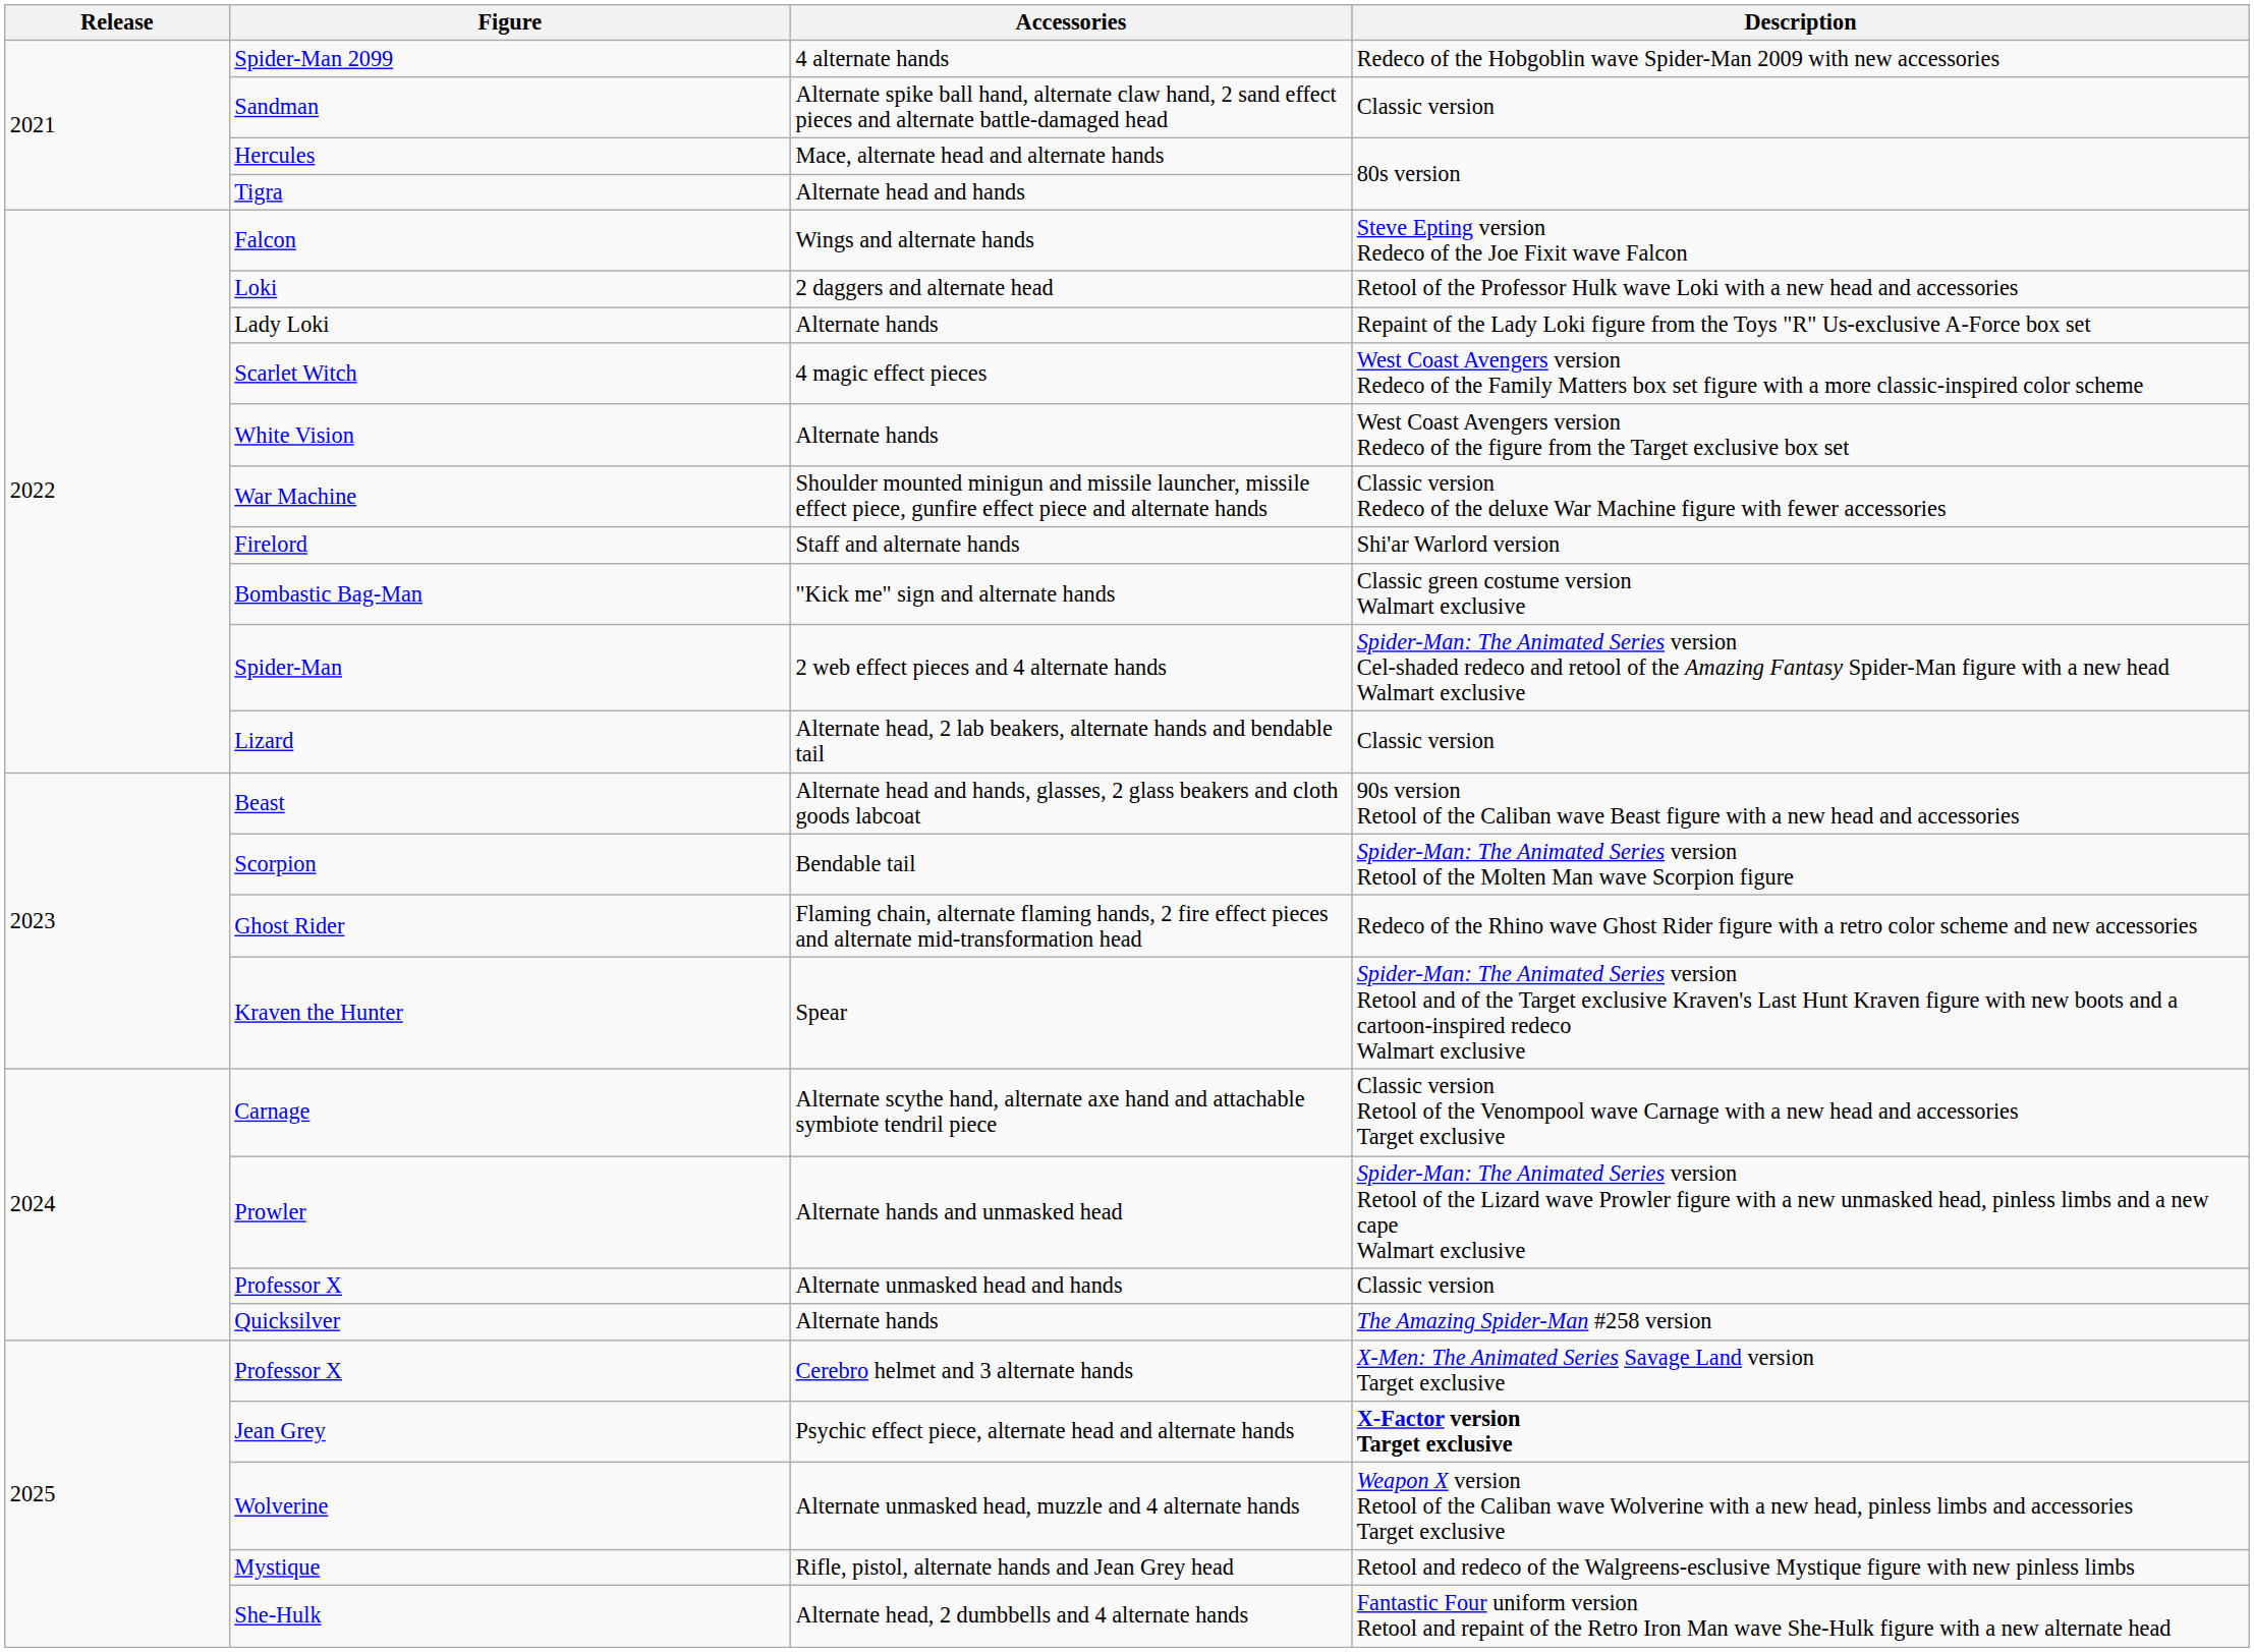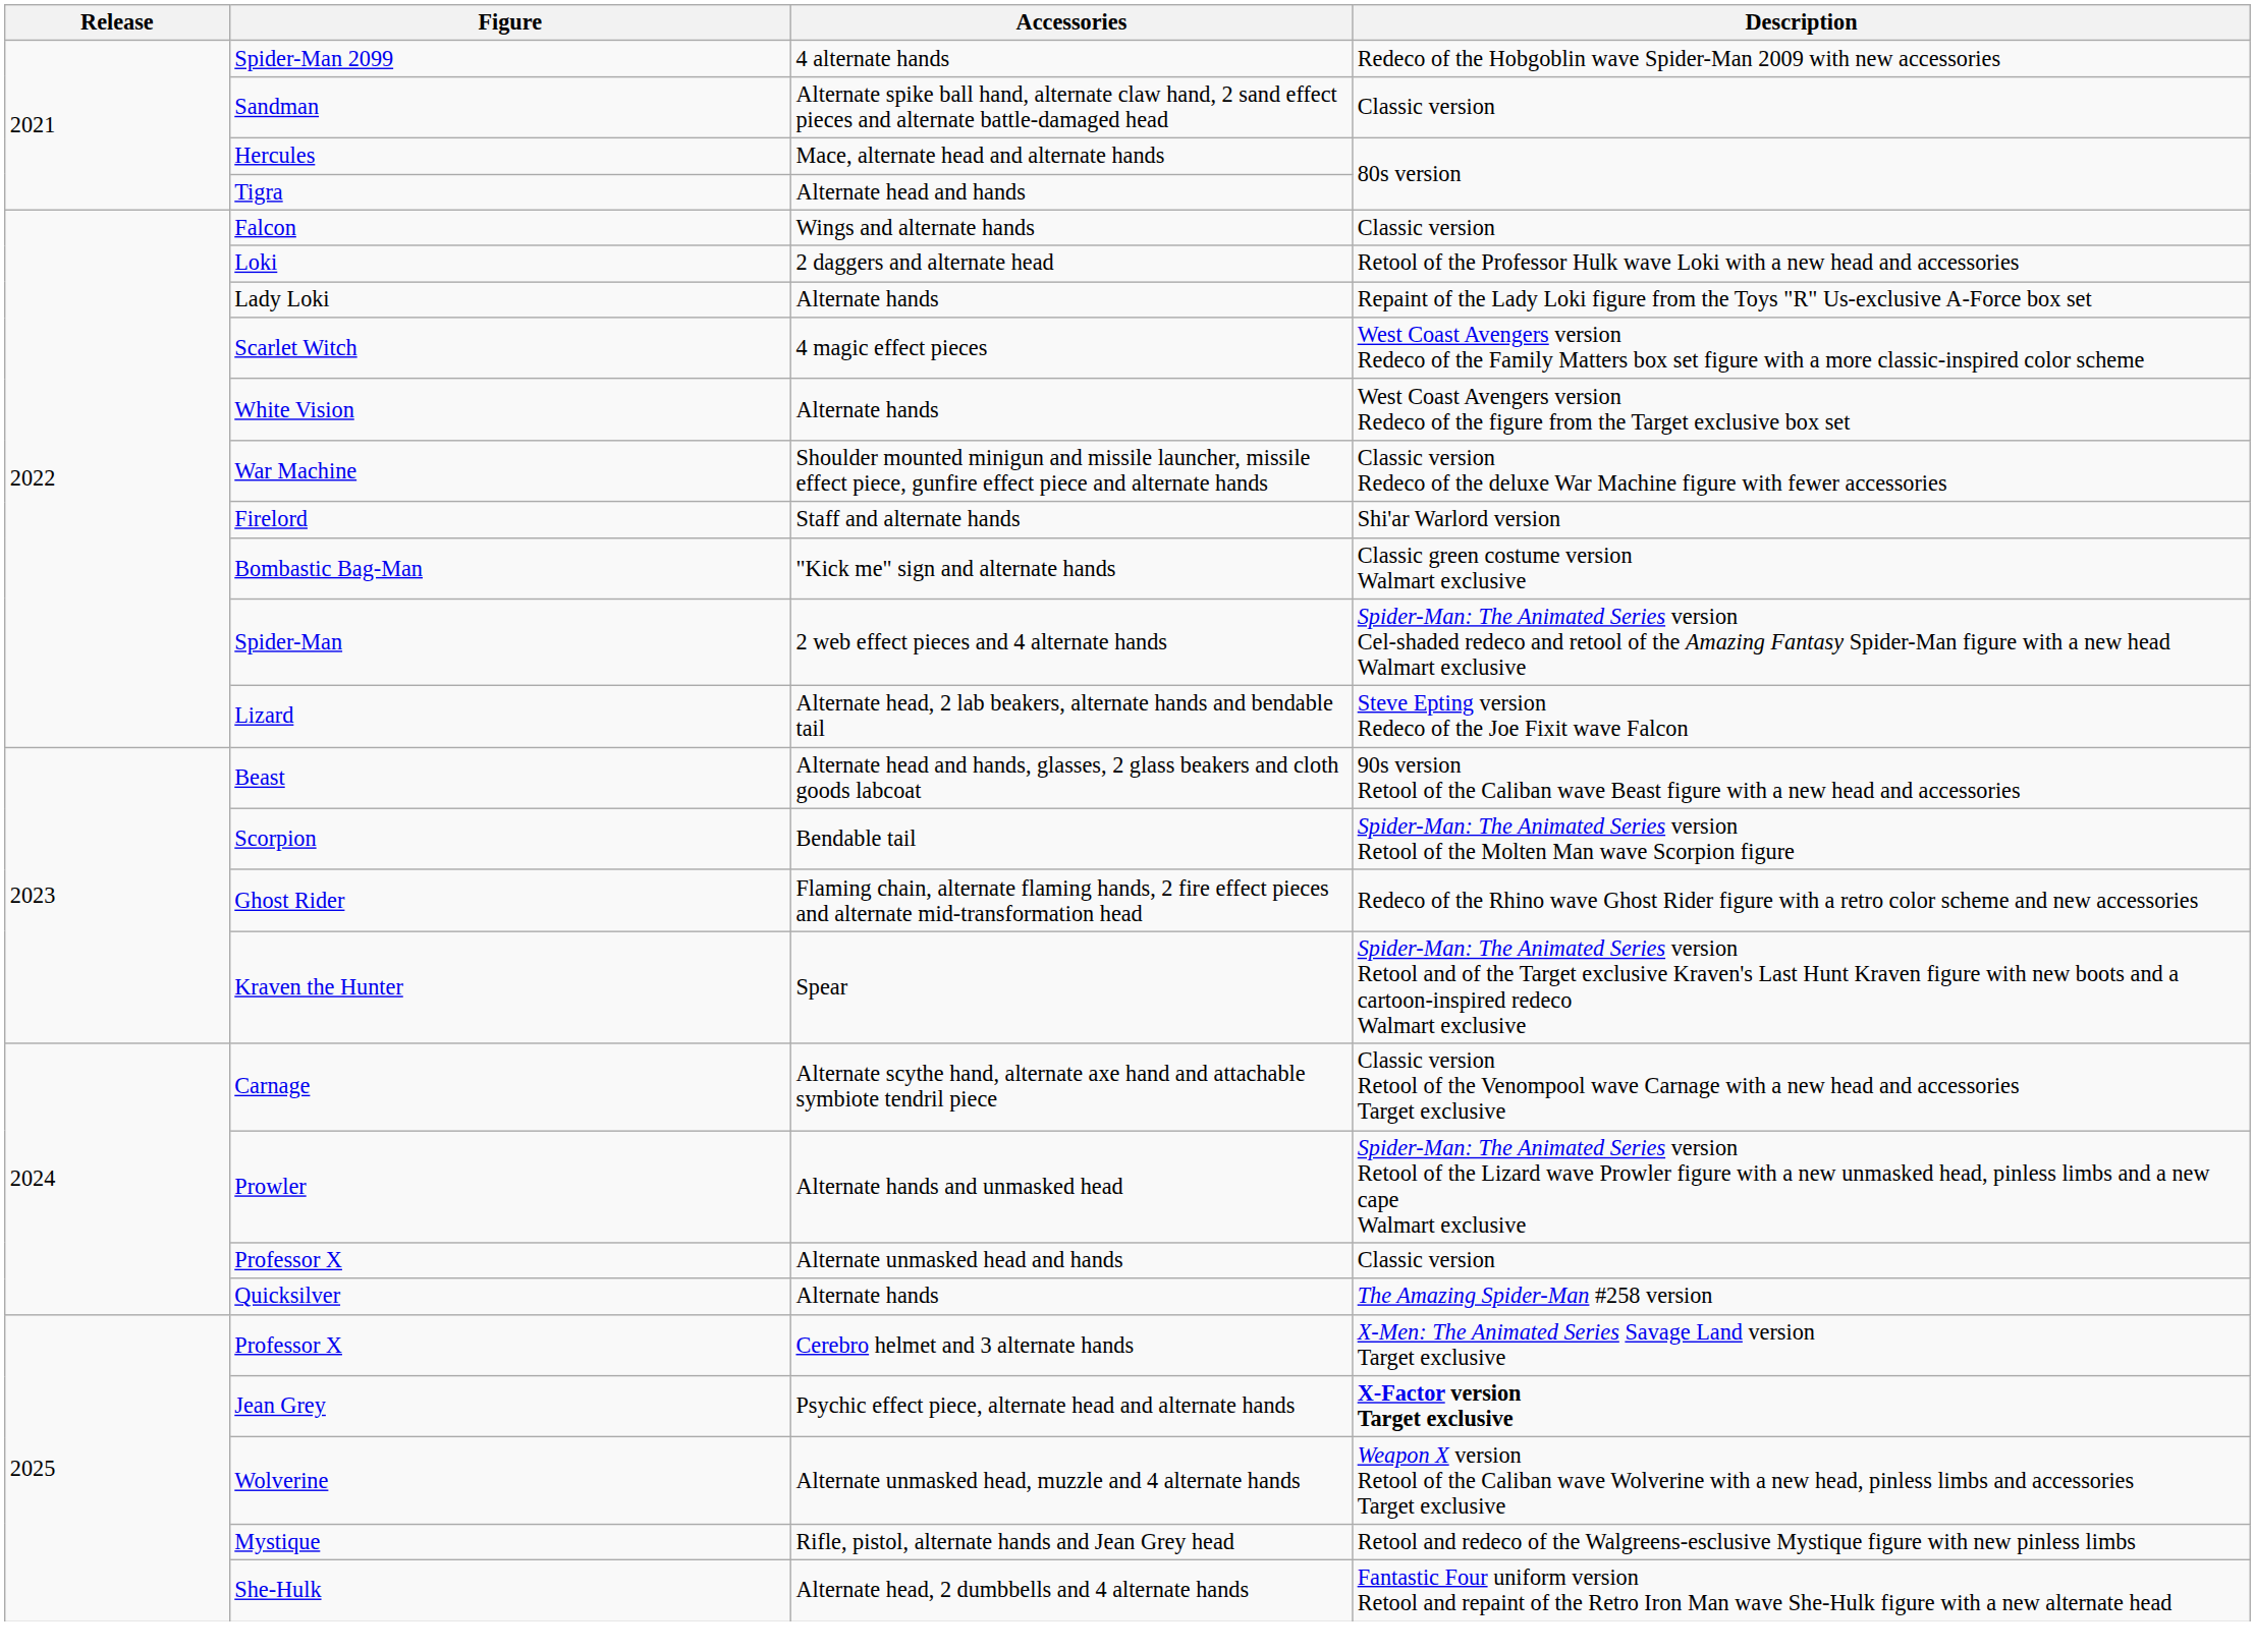Falcon | Description: Steve Epting version Redeco of the Joe Fixit wave Falcon -> Classic version
Lizard | Description: Classic version -> Steve Epting version Redeco of the Joe Fixit wave Falcon
